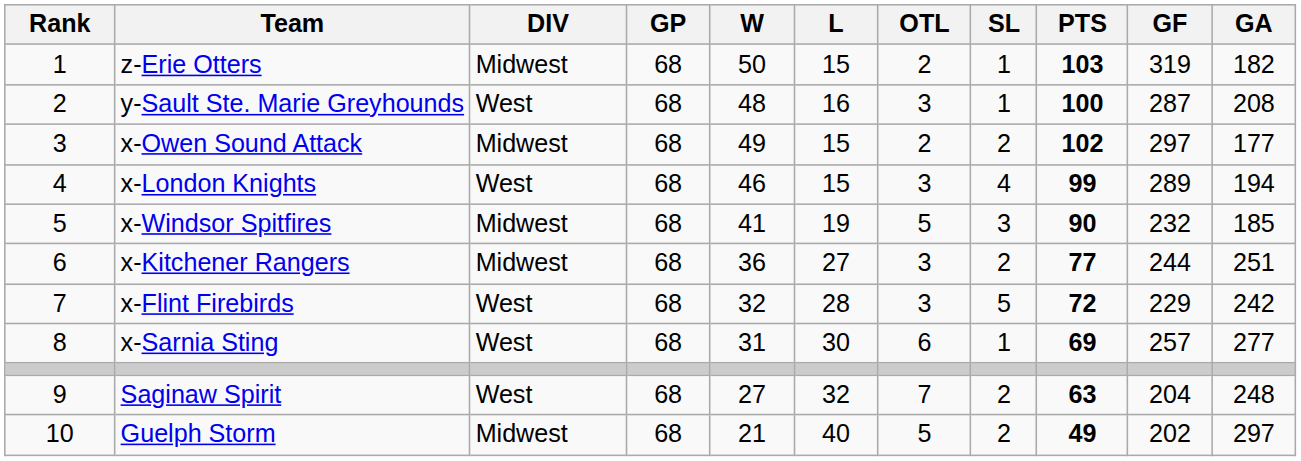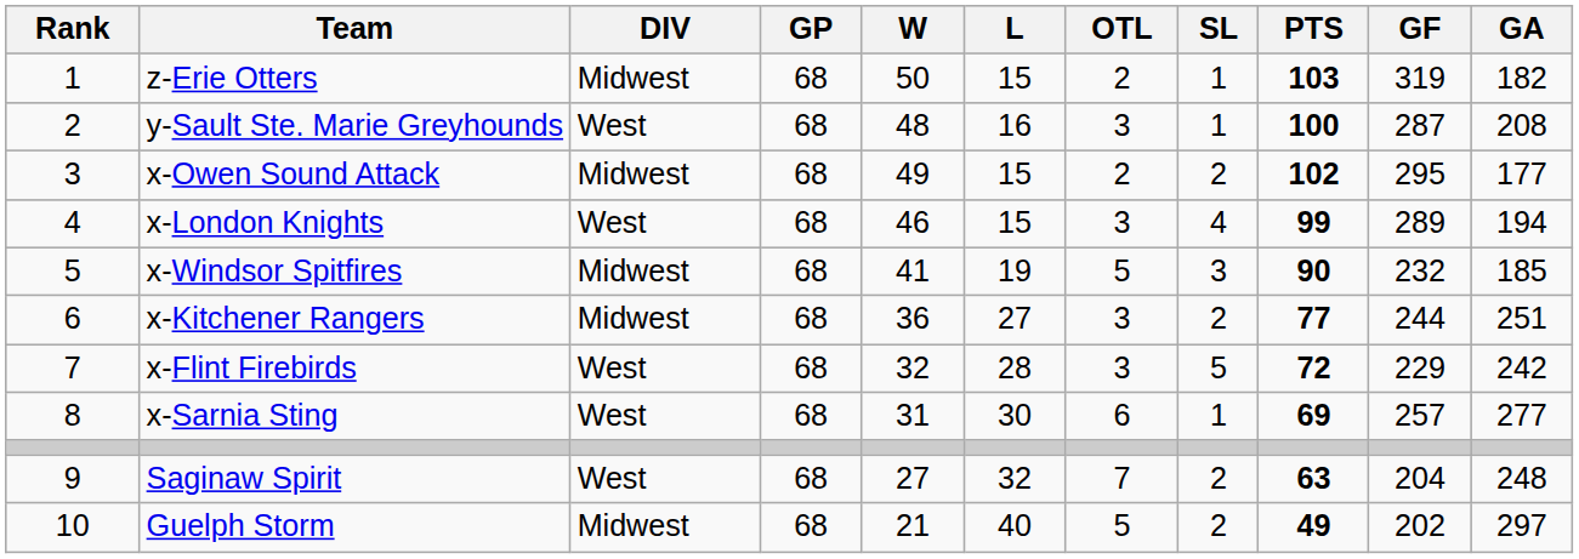x-Owen Sound Attack | GF: 297 -> 295
